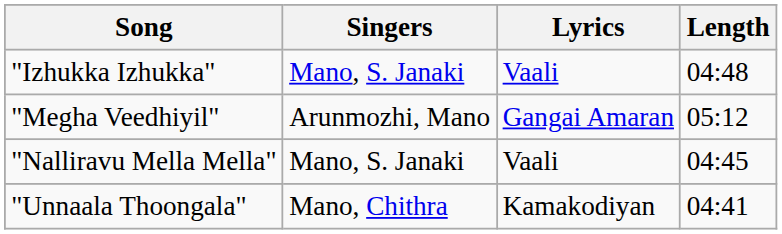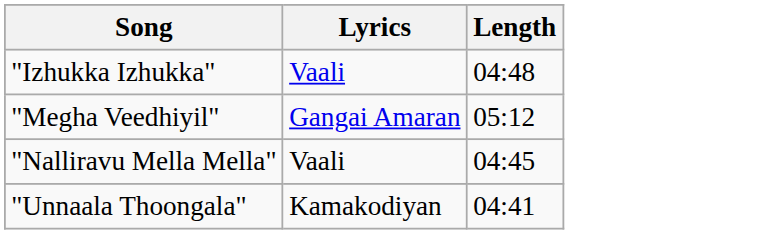- column: Singers | Mano, S. Janaki | Arunmozhi, Mano | Mano, S. Janaki | Mano, Chithra
